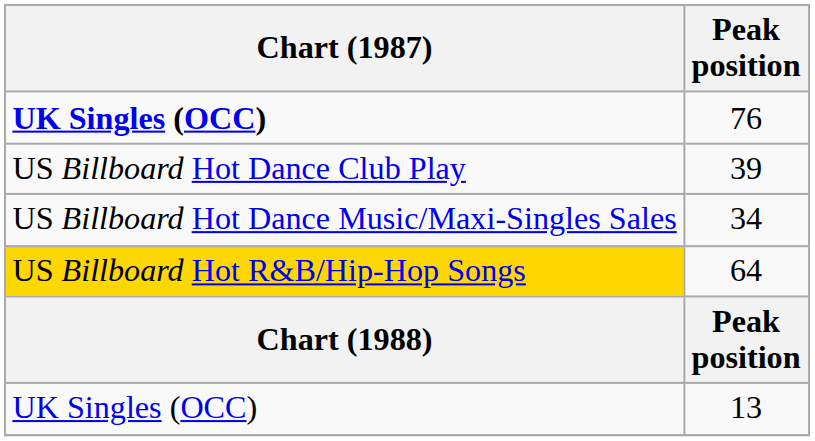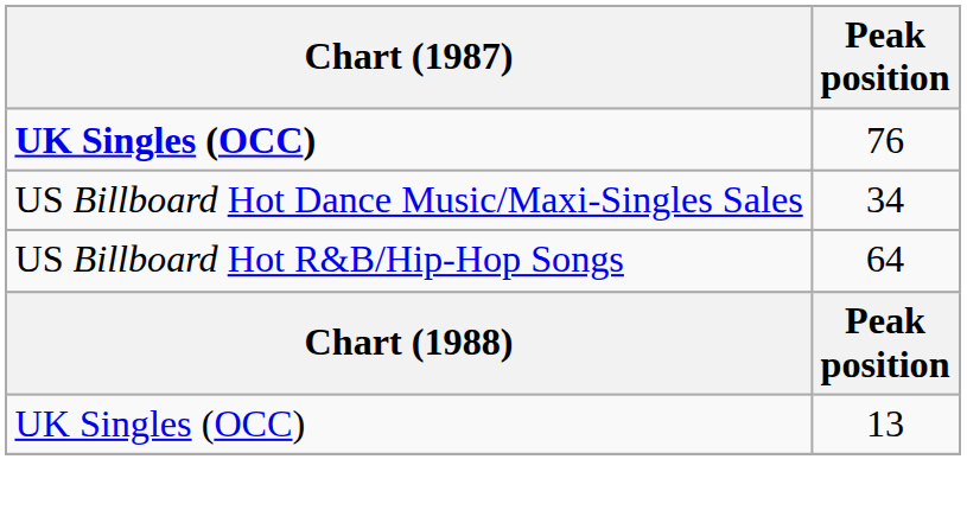- row: US Billboard Hot Dance Club Play | 39
64 | Chart (1987): gold background -> no background
